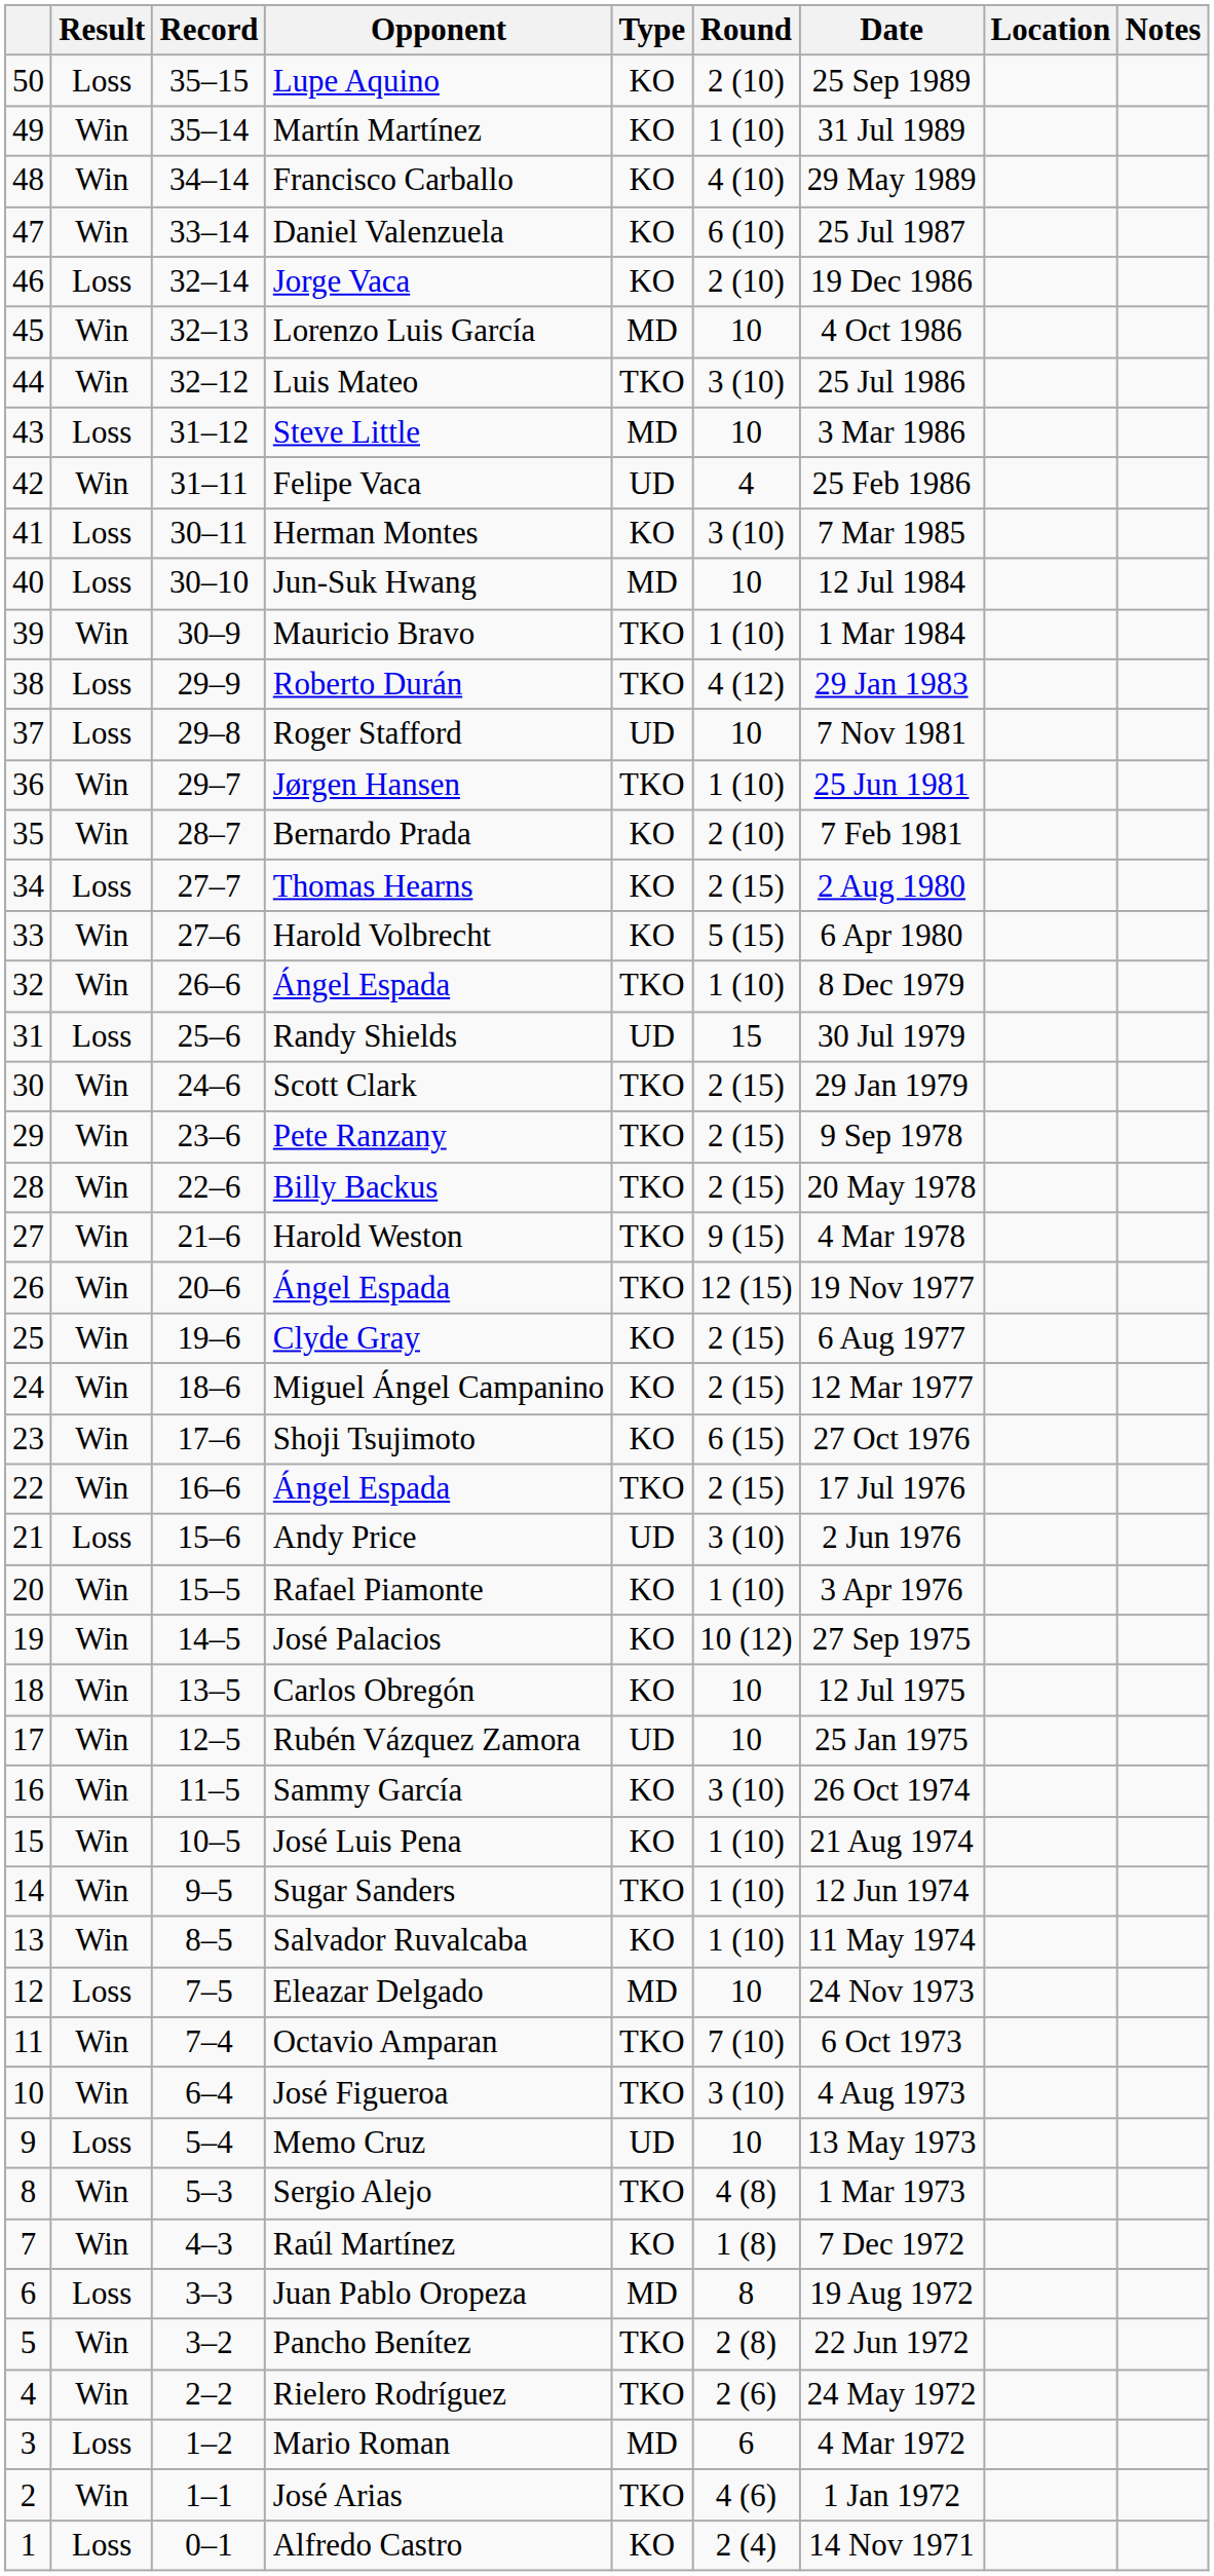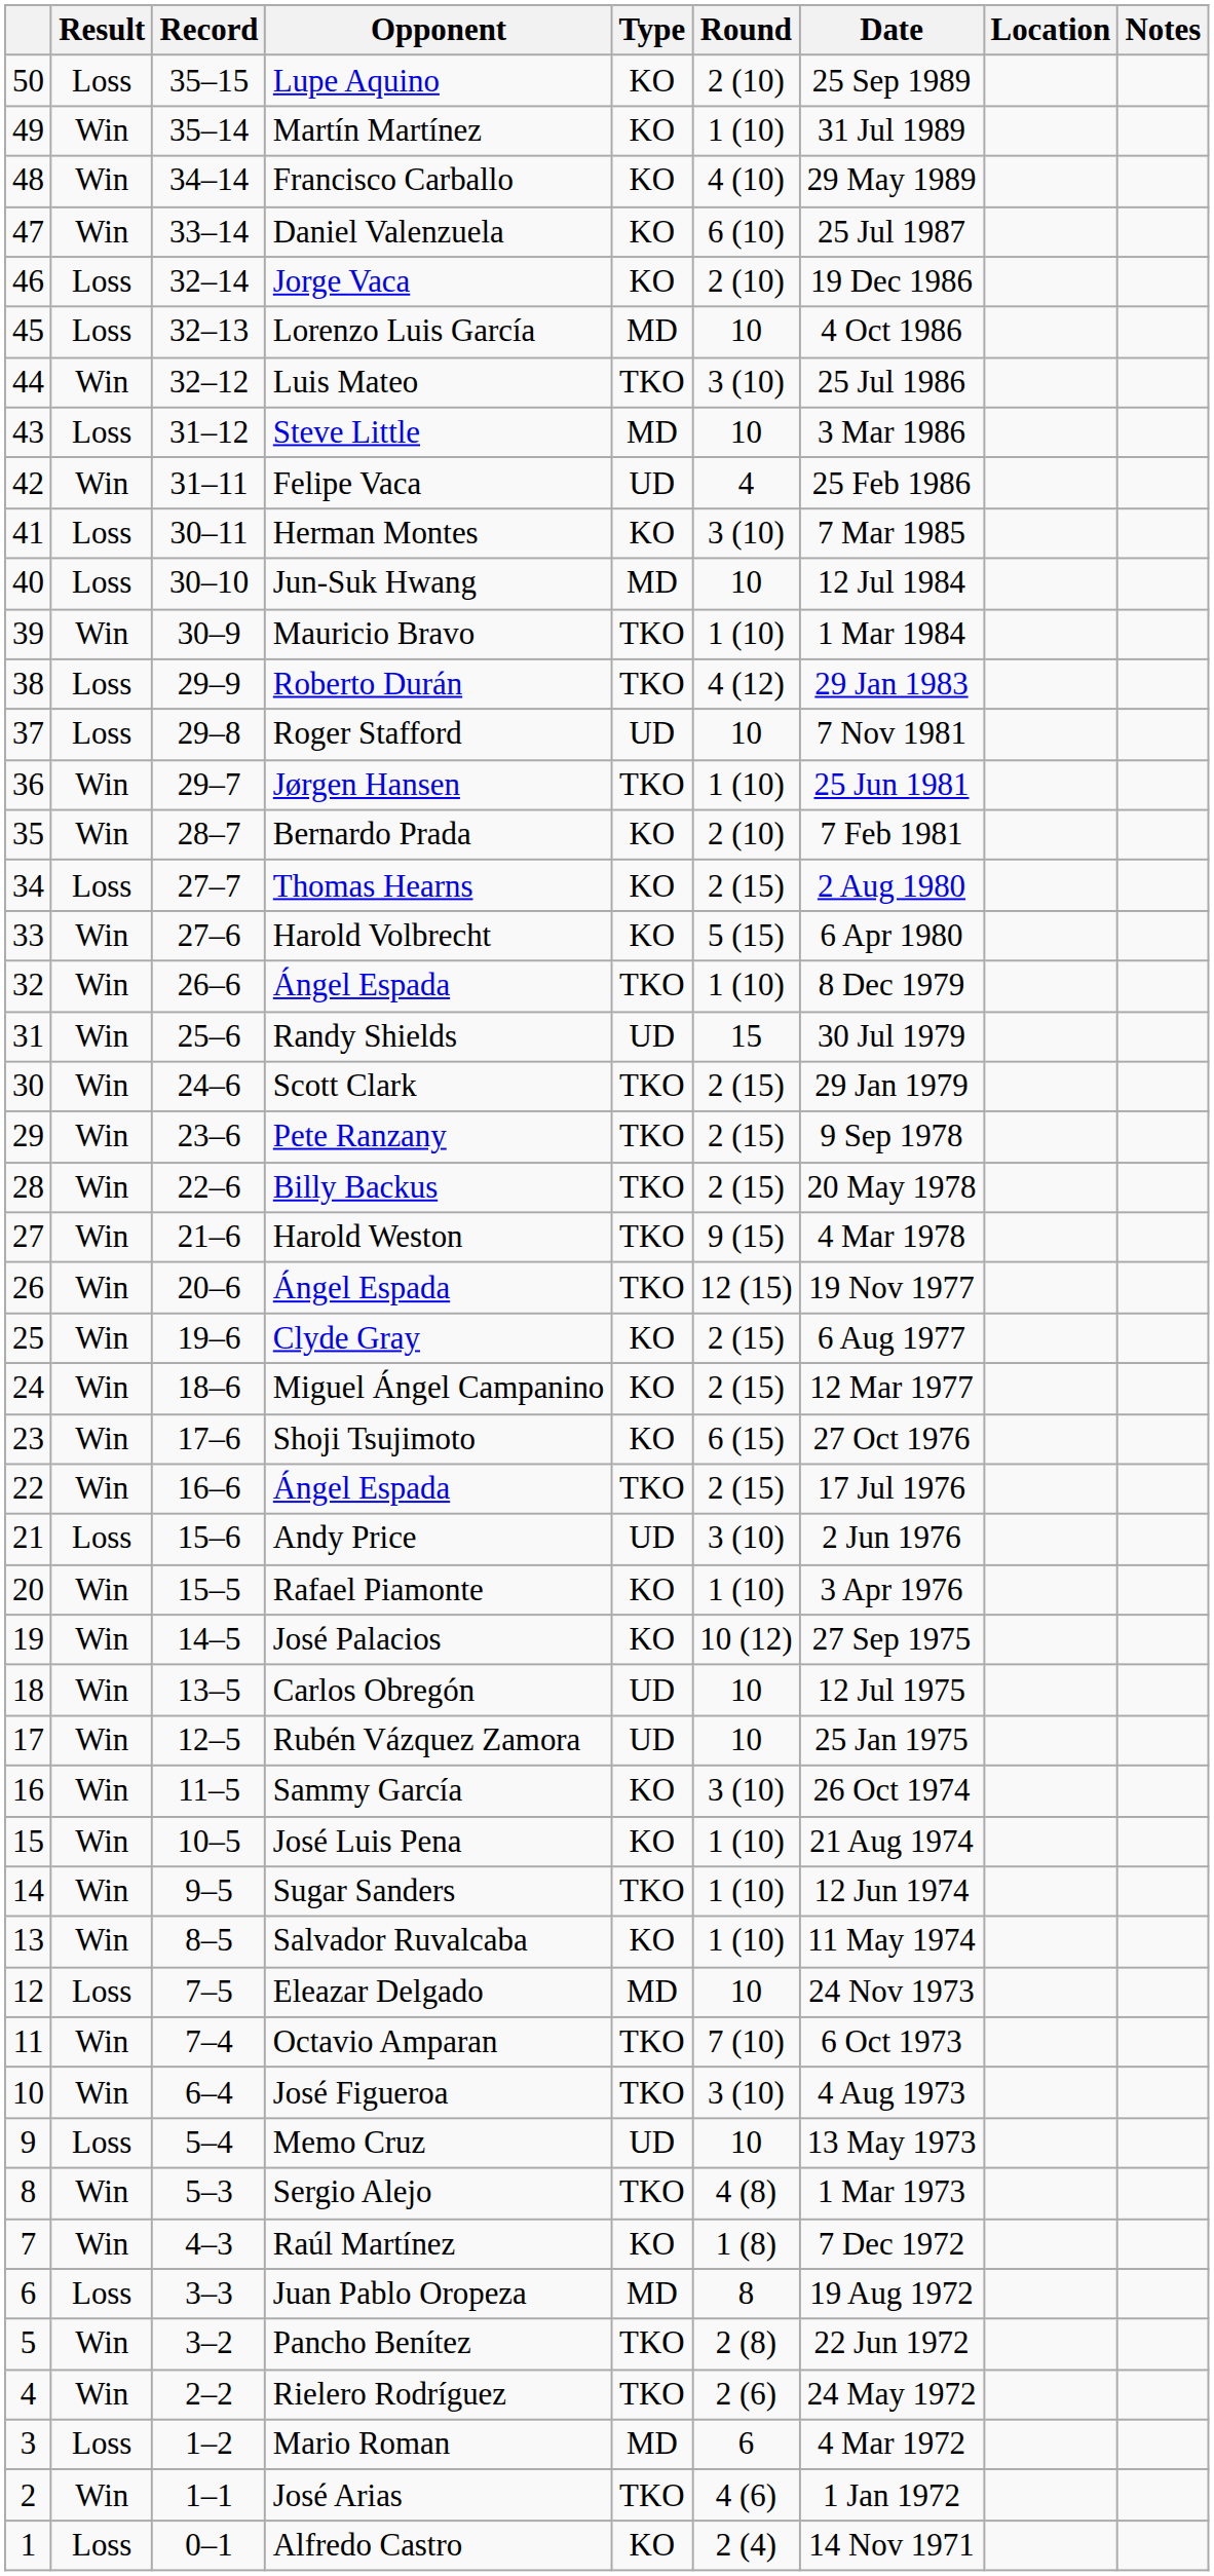Lorenzo Luis García | Result: Win -> Loss
Randy Shields | Result: Loss -> Win
Carlos Obregón | Type: KO -> UD
